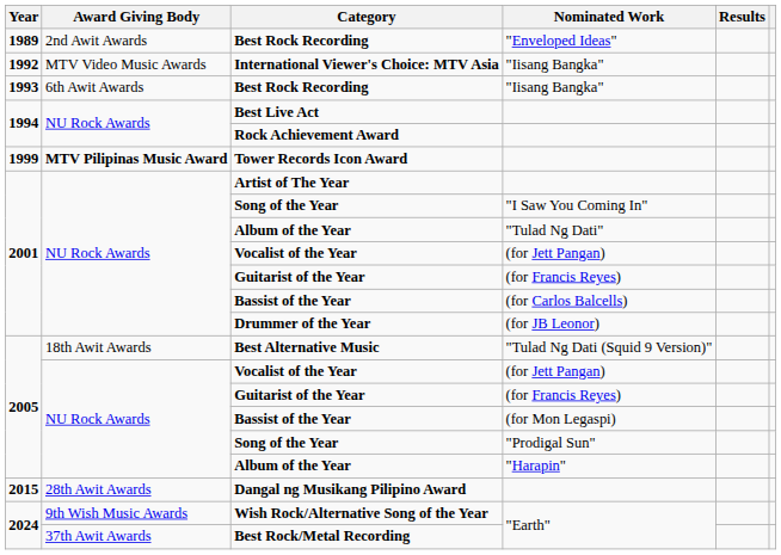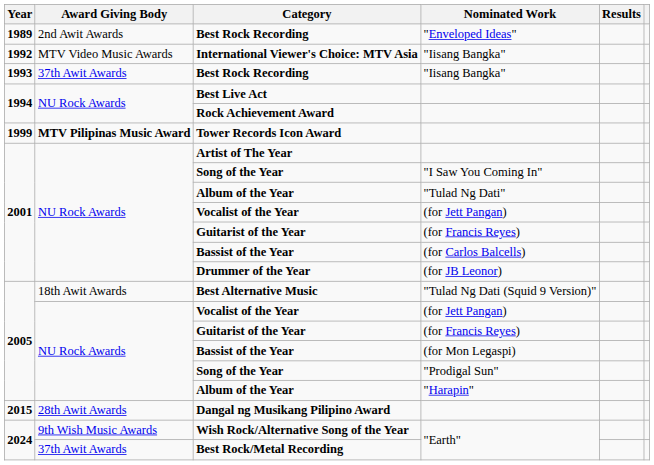1993 / Best Rock Recording | Award Giving Body: 6th Awit Awards -> 37th Awit Awards
